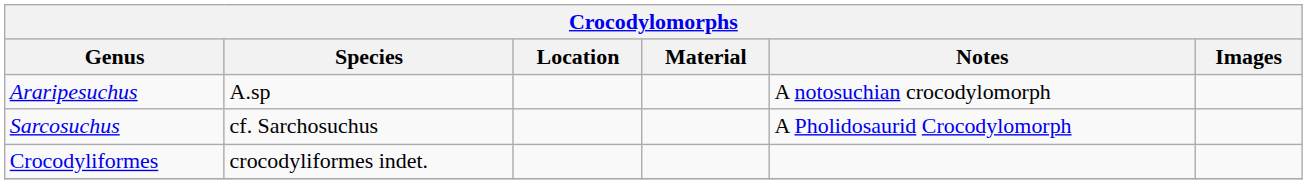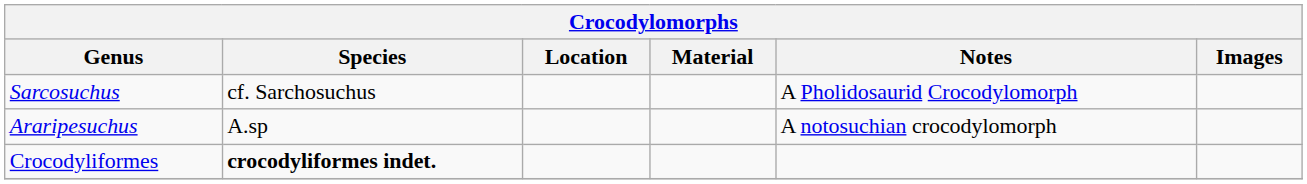rows swapped: Sarcosuchus <-> Araripesuchus
Crocodyliformes | Species: normal -> bold
